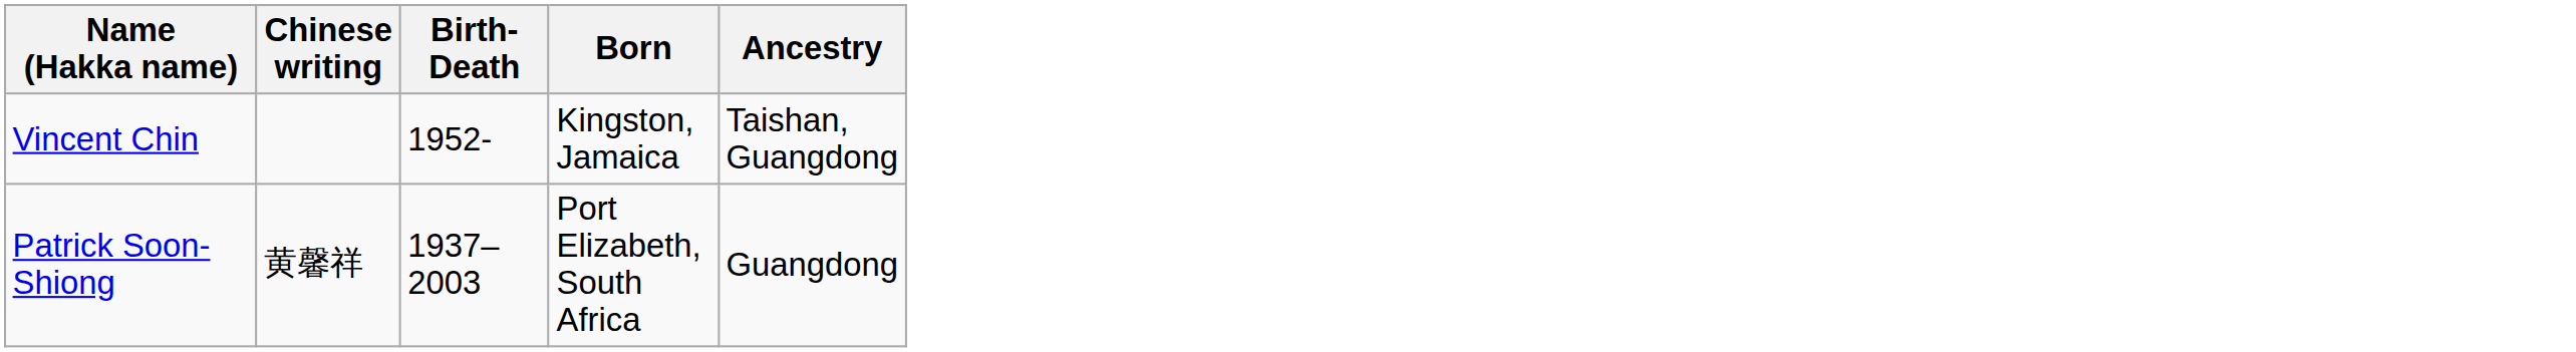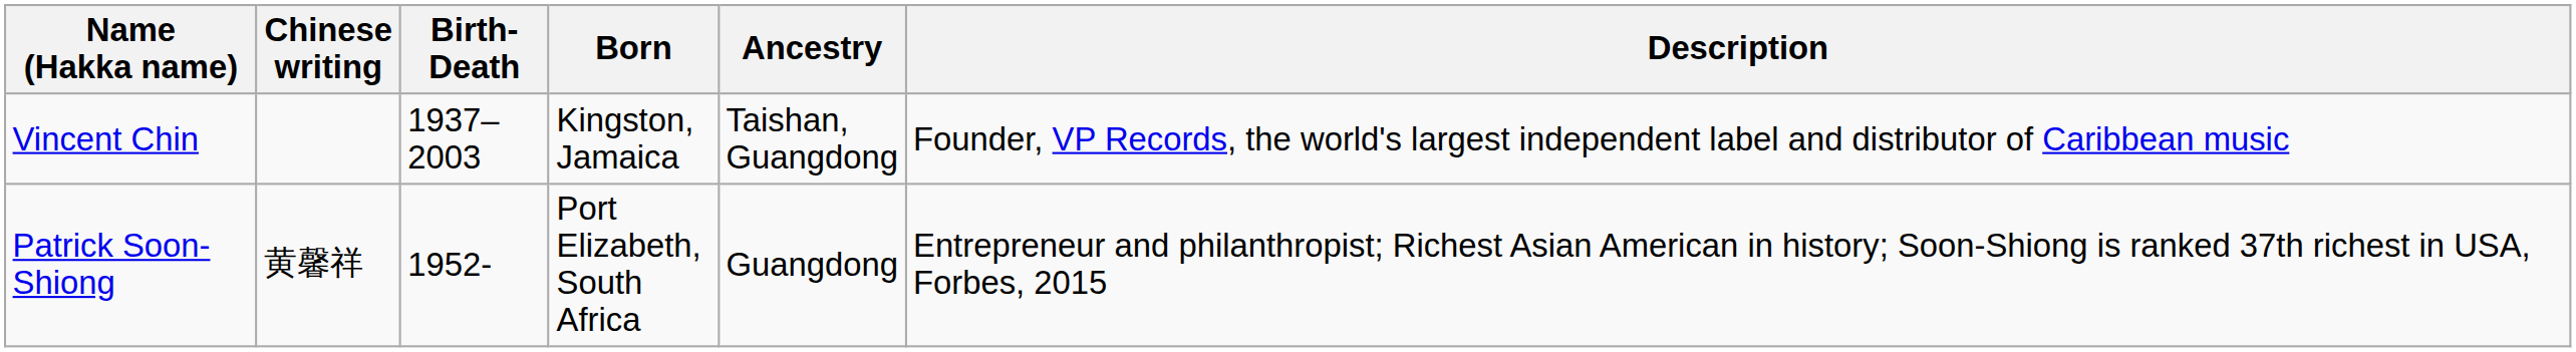+ column: Description | Founder, VP Records, the world's largest independent label and distributor of Caribbean music | Entrepreneur and philanthropist; Richest Asian American in history; Soon-Shiong is ranked 37th richest in USA, Forbes, 2015
Vincent Chin | Birth-Death: 1952- -> 1937–2003
Patrick Soon-Shiong | Birth-Death: 1937–2003 -> 1952-
